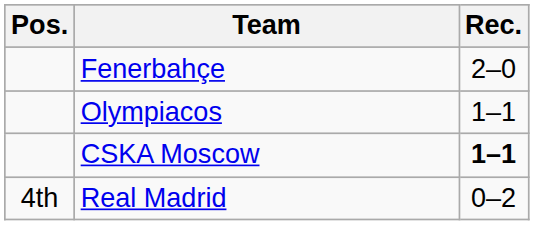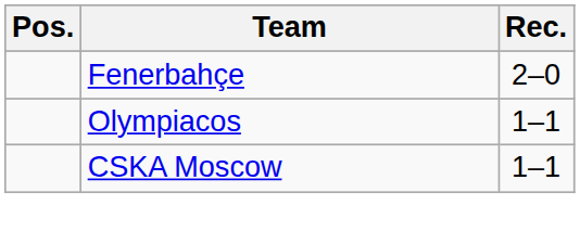CSKA Moscow | Rec.: bold -> normal
- row: 4th | Real Madrid | 0–2
